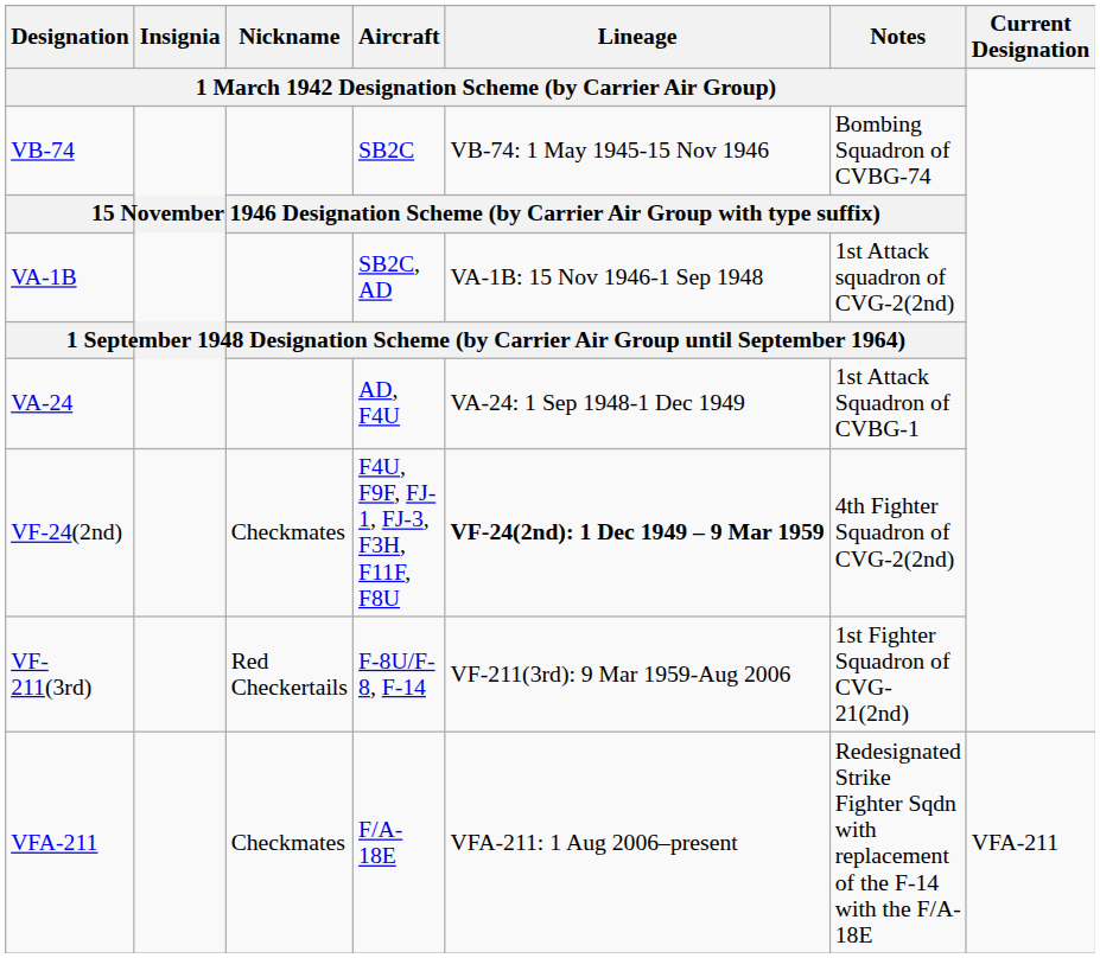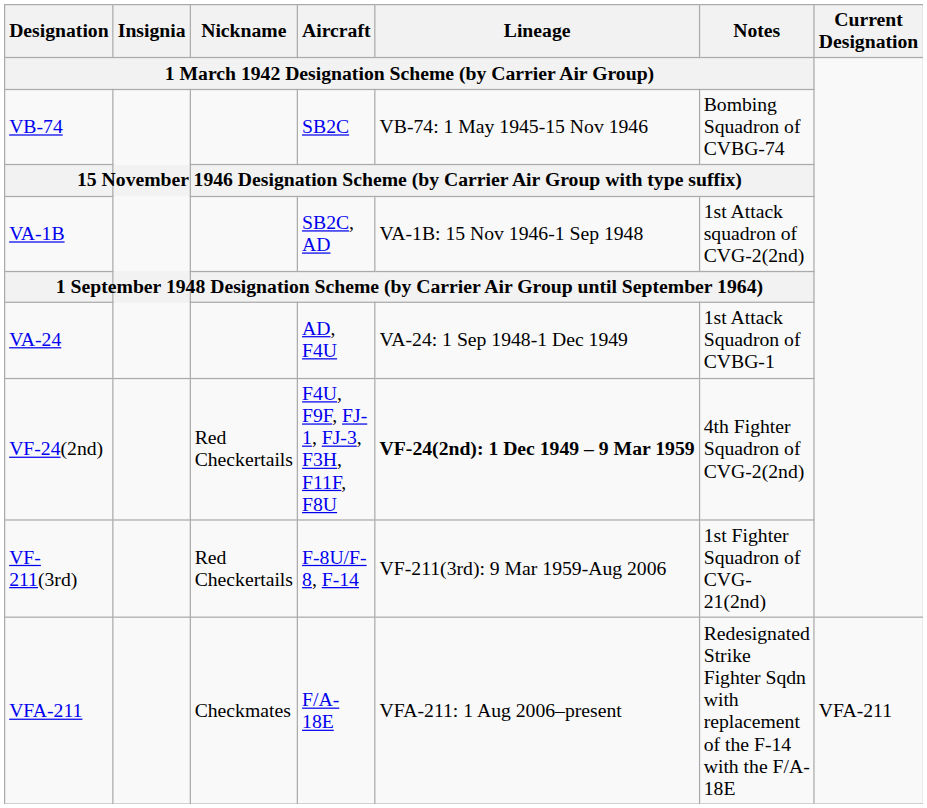VF-24(2nd) | column 3: Checkmates -> Red Checkertails
